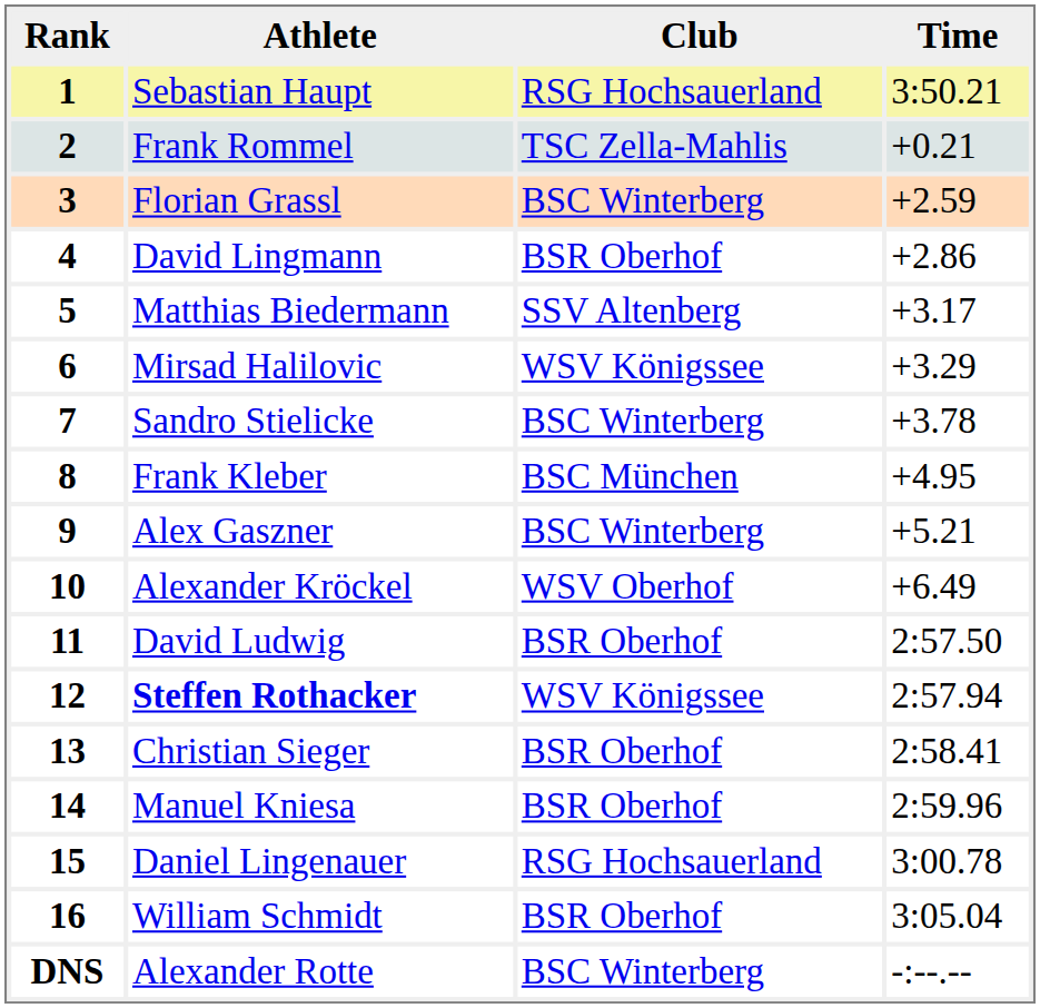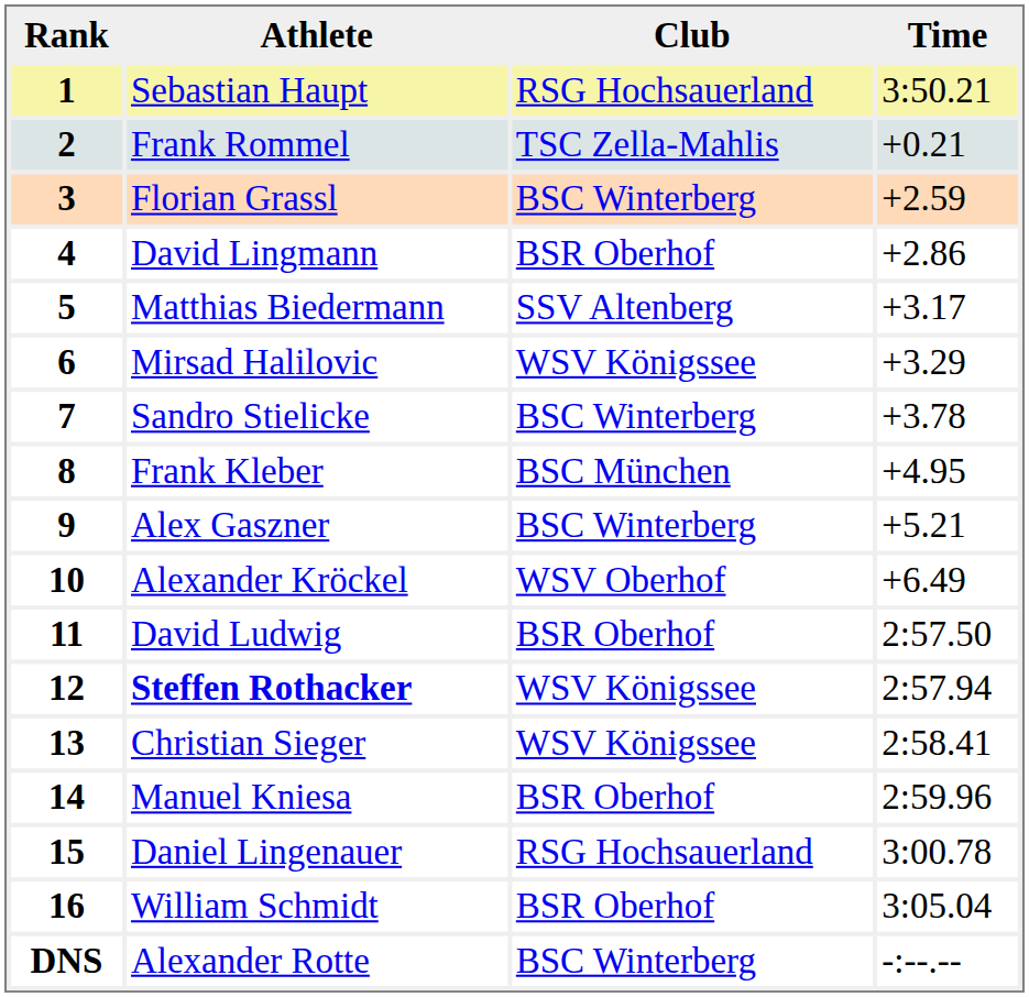13 | Club: BSR Oberhof -> WSV Königssee
